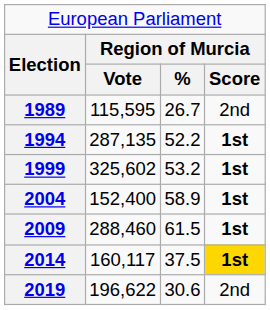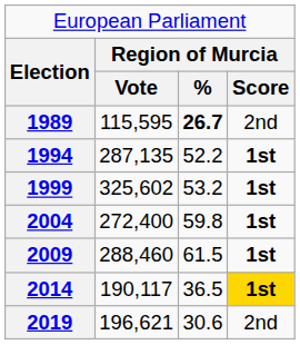1989 | column 3: normal -> bold
2004 | column 2: 152,400 -> 272,400
2004 | column 3: 58.9 -> 59.8
2014 | column 2: 160,117 -> 190,117
2014 | column 3: 37.5 -> 36.5
2019 | column 2: 196,622 -> 196,621
